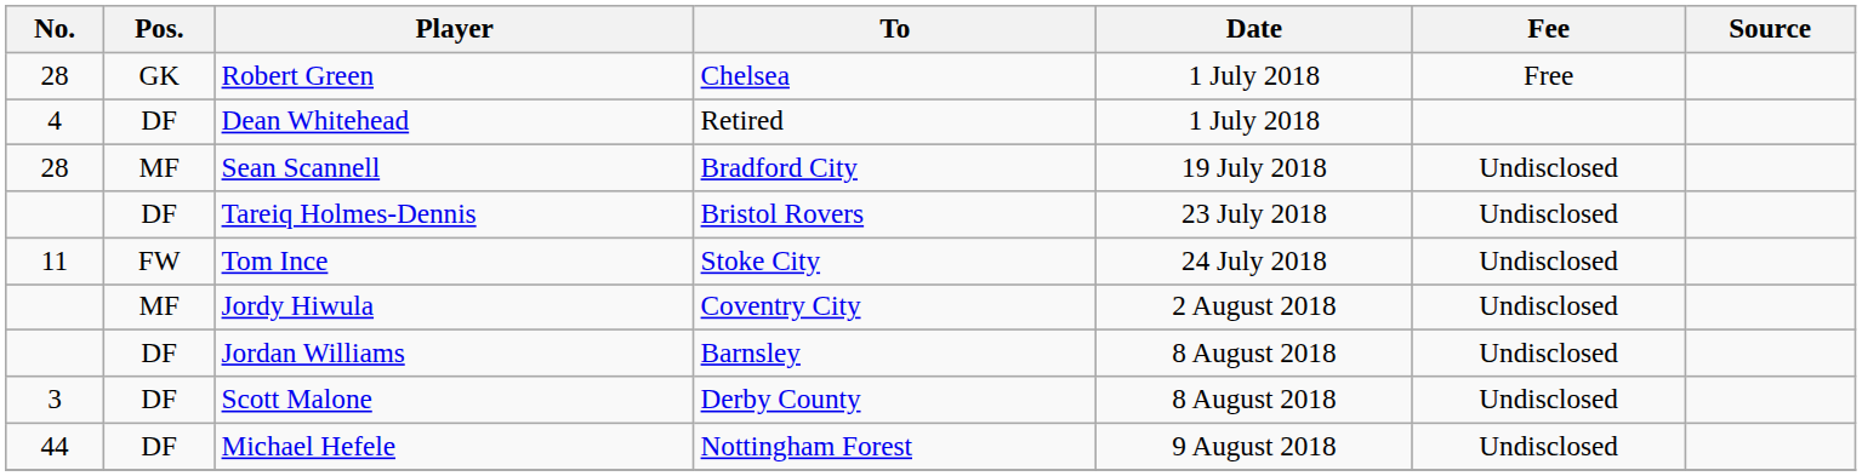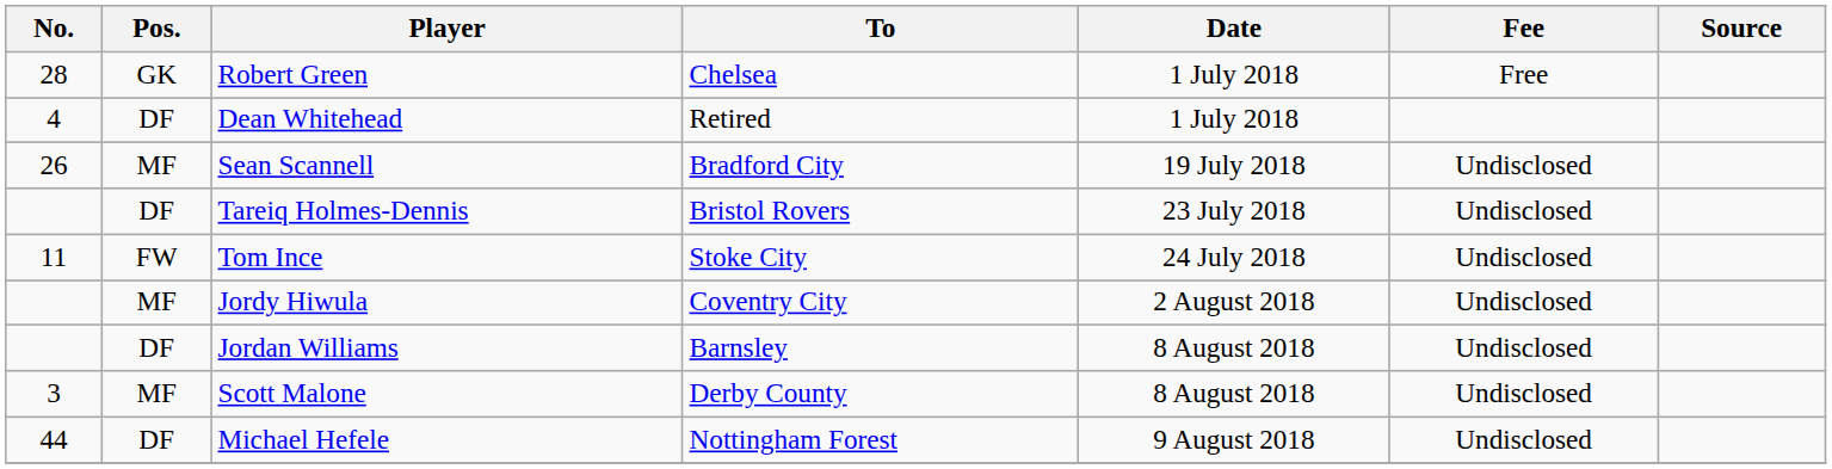Sean Scannell | No.: 28 -> 26
Scott Malone | Pos.: DF -> MF
